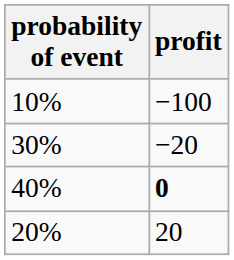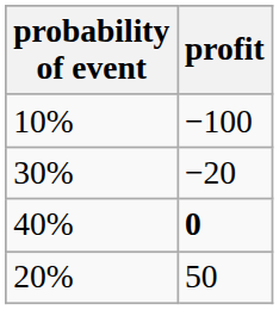20% | profit: 20 -> 50
